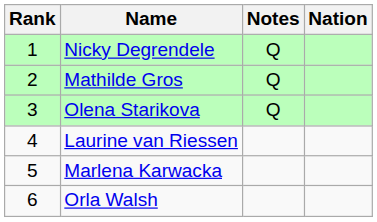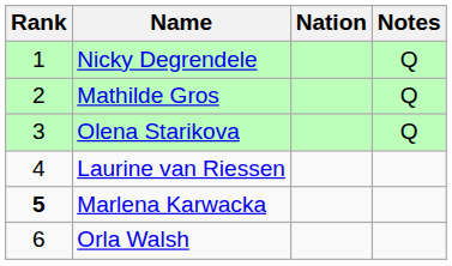columns swapped: Nation <-> Notes
Marlena Karwacka | Rank: normal -> bold
